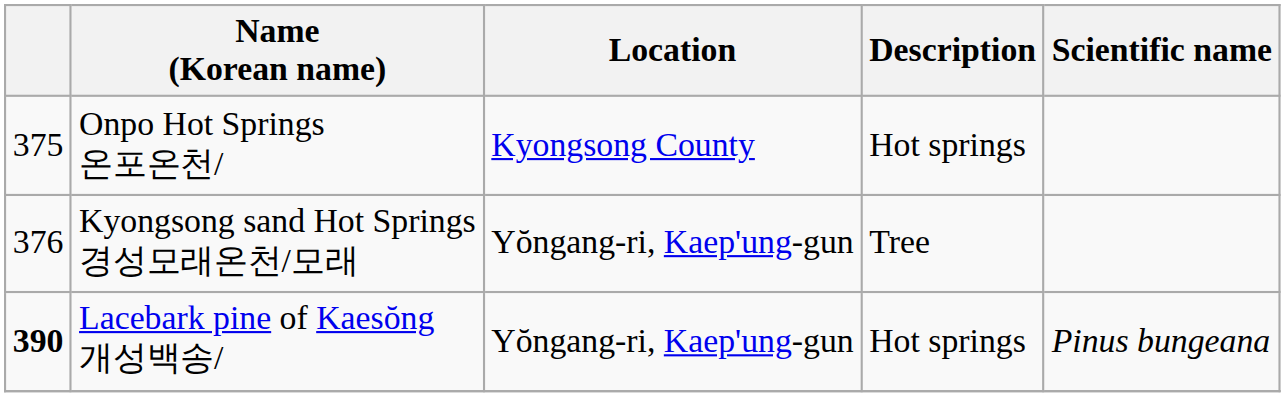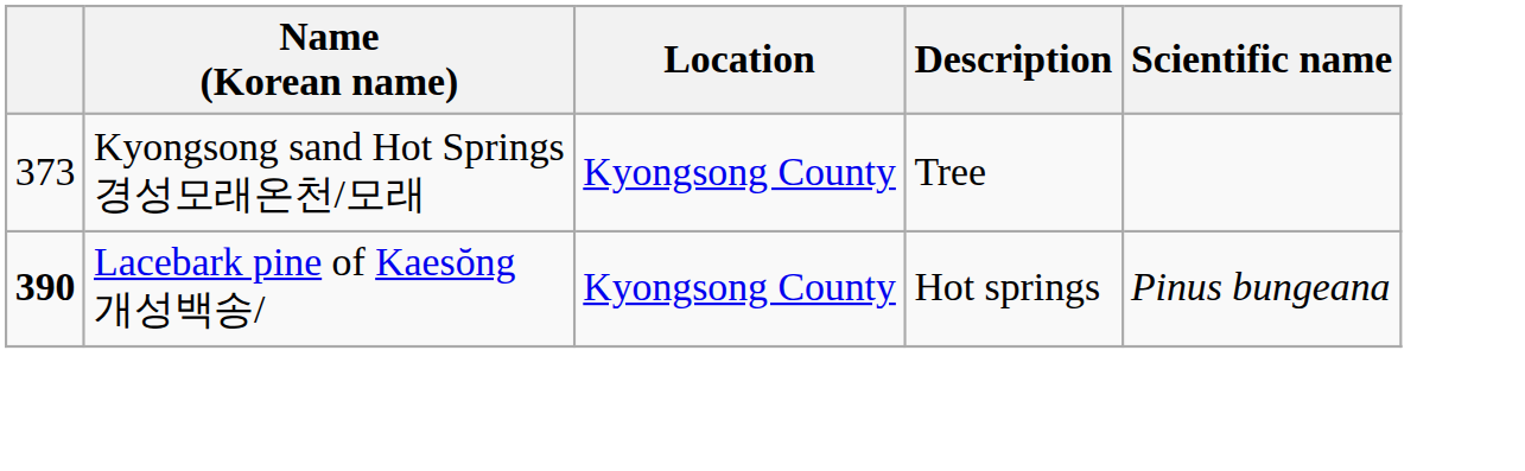- row: 375 | Onpo Hot Springs 온포온천/ | Kyongsong County | Hot springs
Kyongsong sand Hot Springs 경성모래온천/모래 | column 1: 376 -> 373
Kyongsong sand Hot Springs 경성모래온천/모래 | Location: Yŏngang-ri, Kaep'ung-gun -> Kyongsong County
Lacebark pine of Kaesŏng 개성백송/ | Location: Yŏngang-ri, Kaep'ung-gun -> Kyongsong County
